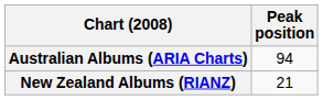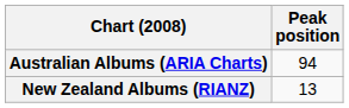New Zealand Albums (RIANZ) | Peak position: 21 -> 13
